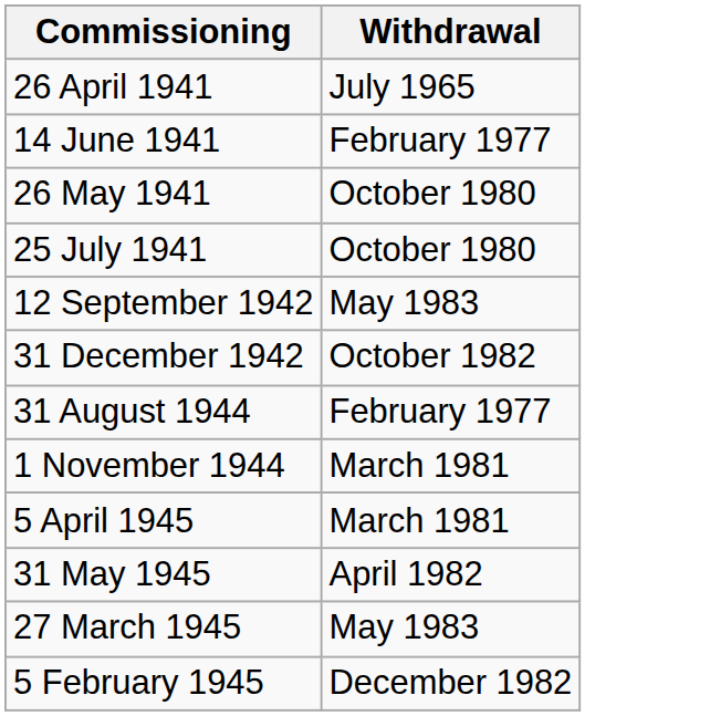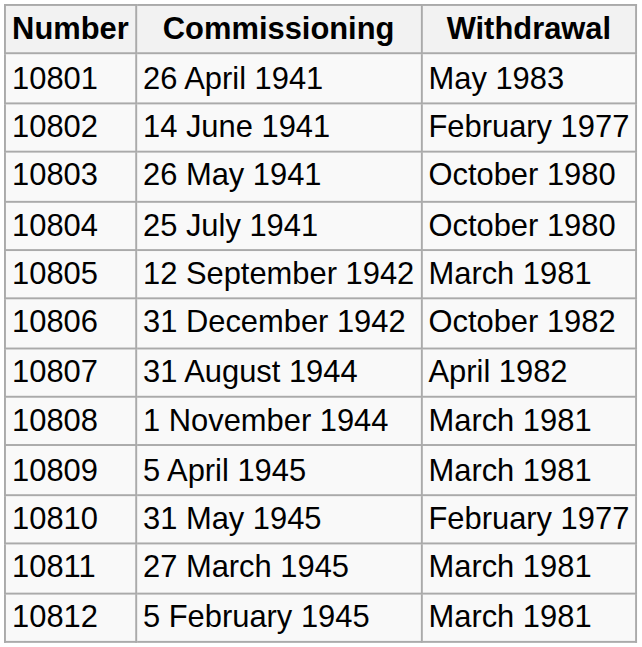+ column: Number | 10801 | 10802 | 10803 | 10804 | 10805 | 10806 | 10807 | 10808 | 10809 | 10810 | 10811 | 10812
26 April 1941 | Withdrawal: July 1965 -> May 1983
12 September 1942 | Withdrawal: May 1983 -> March 1981
31 August 1944 | Withdrawal: February 1977 -> April 1982
31 May 1945 | Withdrawal: April 1982 -> February 1977
27 March 1945 | Withdrawal: May 1983 -> March 1981
5 February 1945 | Withdrawal: December 1982 -> March 1981
